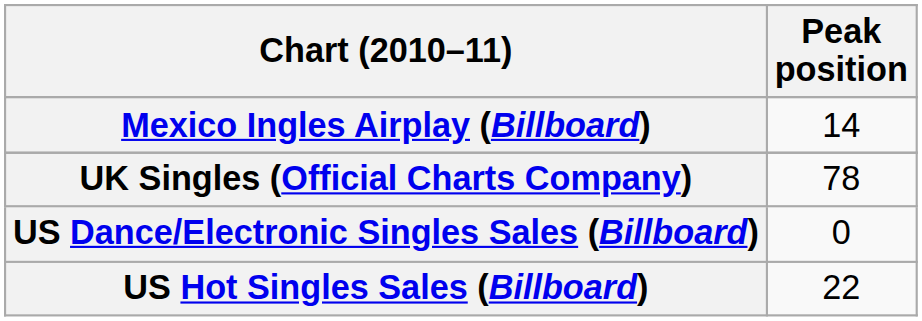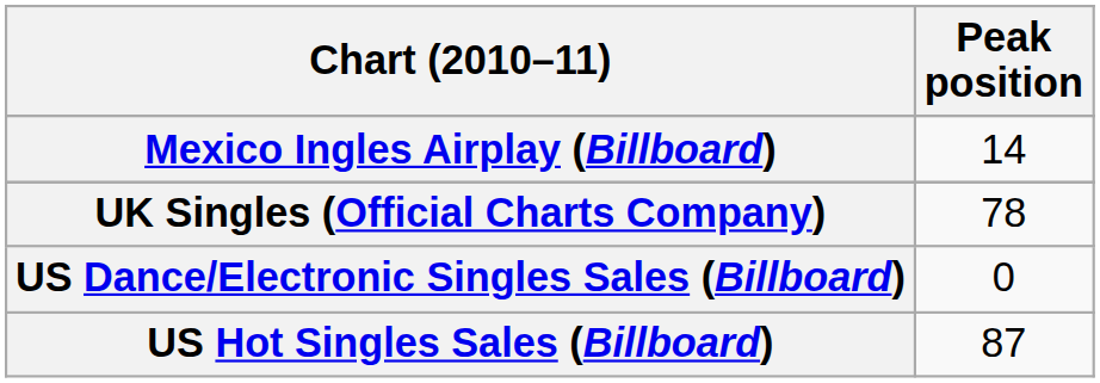US Hot Singles Sales (Billboard) | Peak position: 22 -> 87
